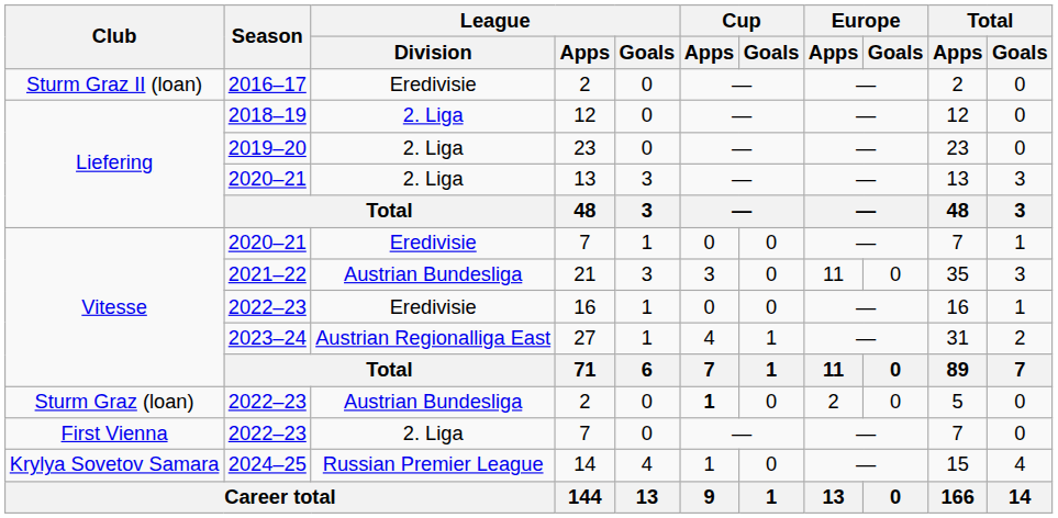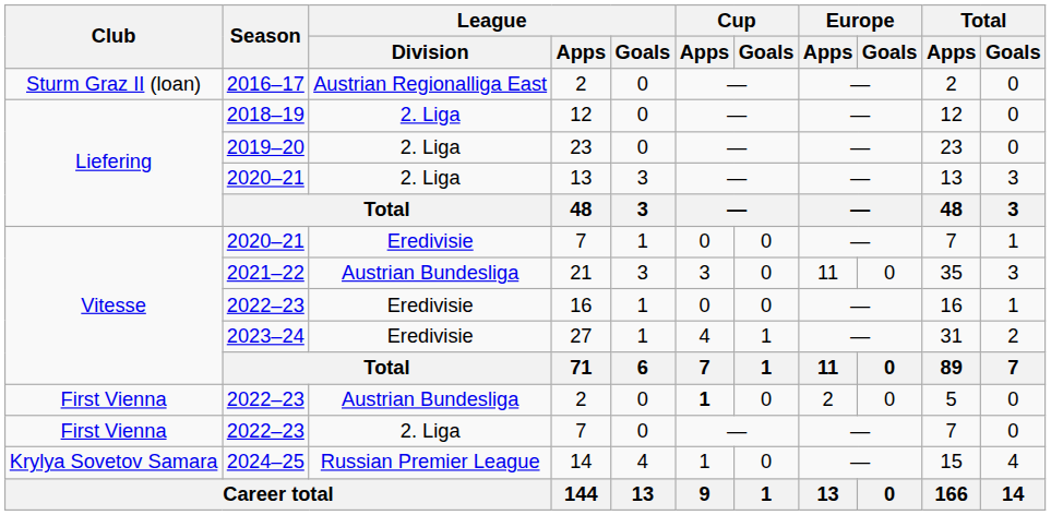2016–17 / 2 | League / Division: Eredivisie -> Austrian Regionalliga East
27 | League / Division: Austrian Regionalliga East -> Eredivisie
2022–23 / 2 | Club: Sturm Graz (loan) -> First Vienna
